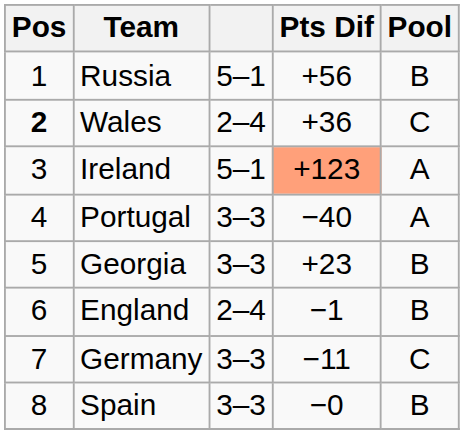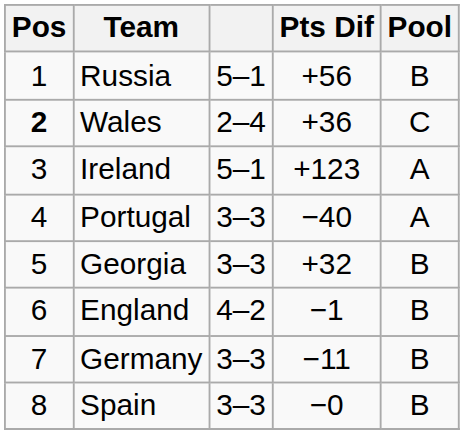Ireland | Pts Dif: lightsalmon background -> no background
Georgia | Pts Dif: +23 -> +32
England | column 3: 2–4 -> 4–2
Germany | Pool: C -> B
